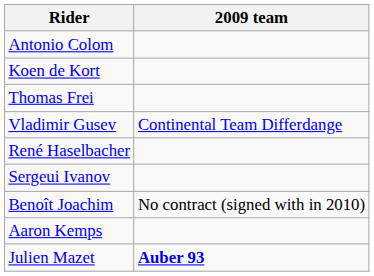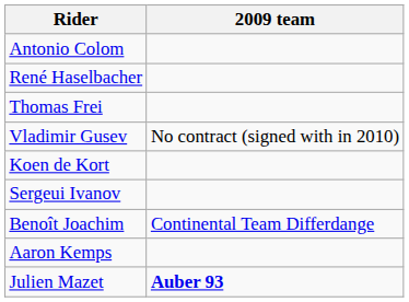rows swapped: Koen de Kort <-> René Haselbacher
Vladimir Gusev | 2009 team: Continental Team Differdange -> No contract (signed with in 2010)
Benoît Joachim | 2009 team: No contract (signed with in 2010) -> Continental Team Differdange
